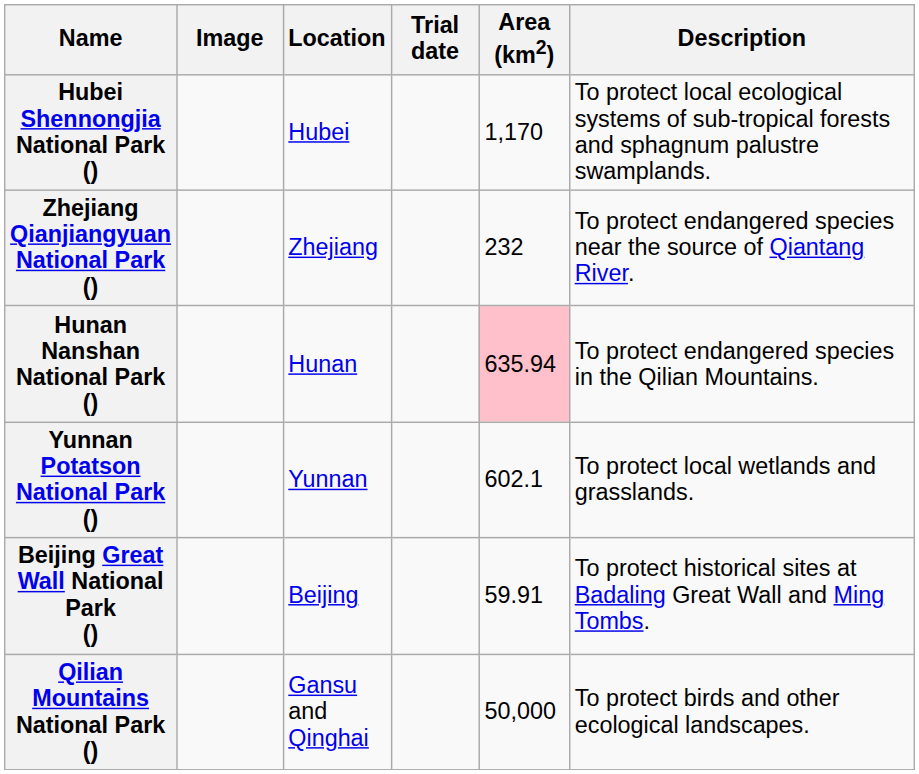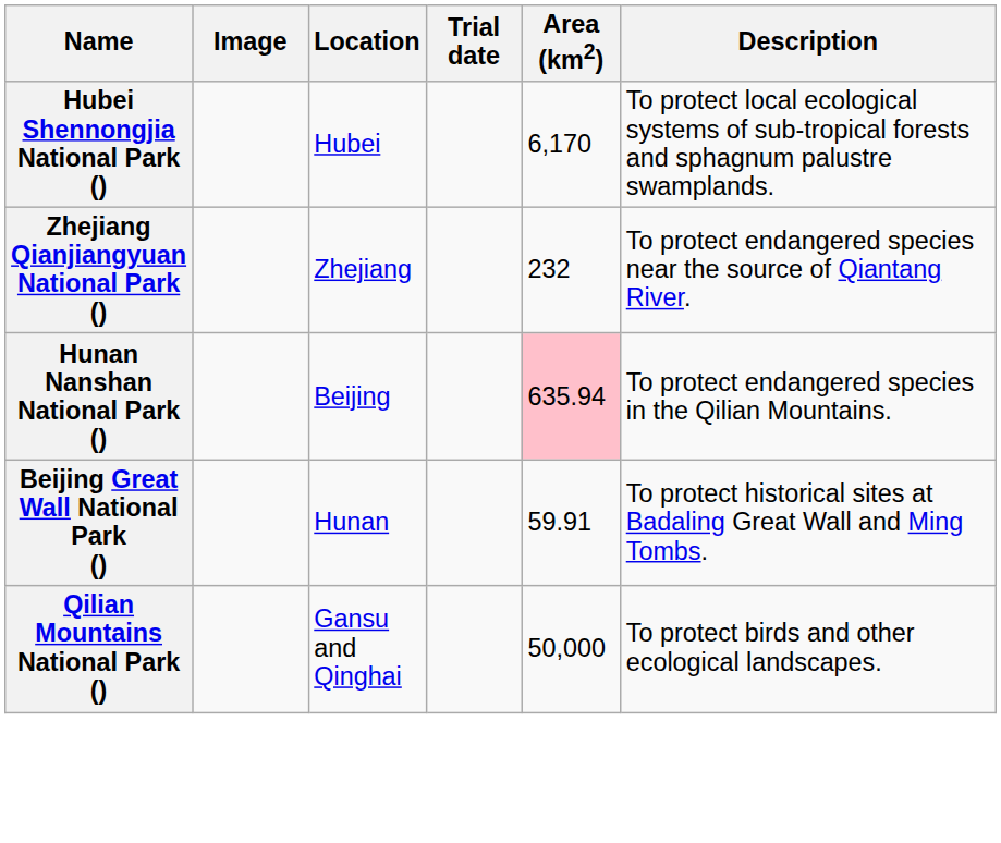Hubei Shennongjia National Park () | Area (km2): 1,170 -> 6,170
Hunan Nanshan National Park () | Location: Hunan -> Beijing
- row: Yunnan Potatson National Park () | Yunnan | 602.1 | To protect local wetlands and grasslands.
Beijing Great Wall National Park () | Location: Beijing -> Hunan
